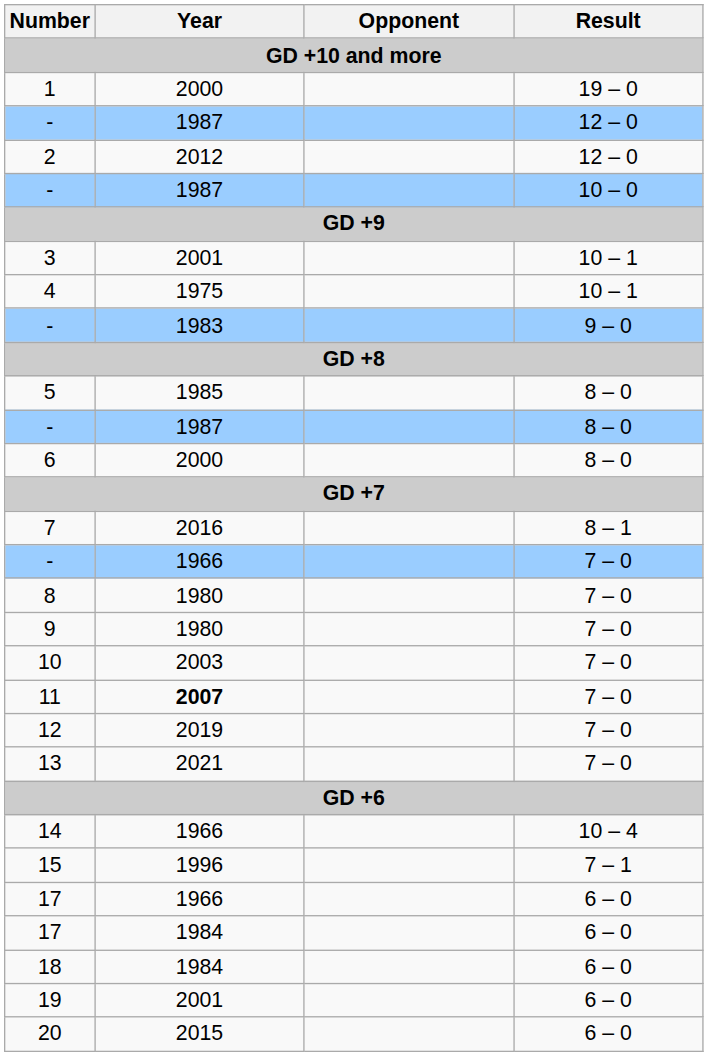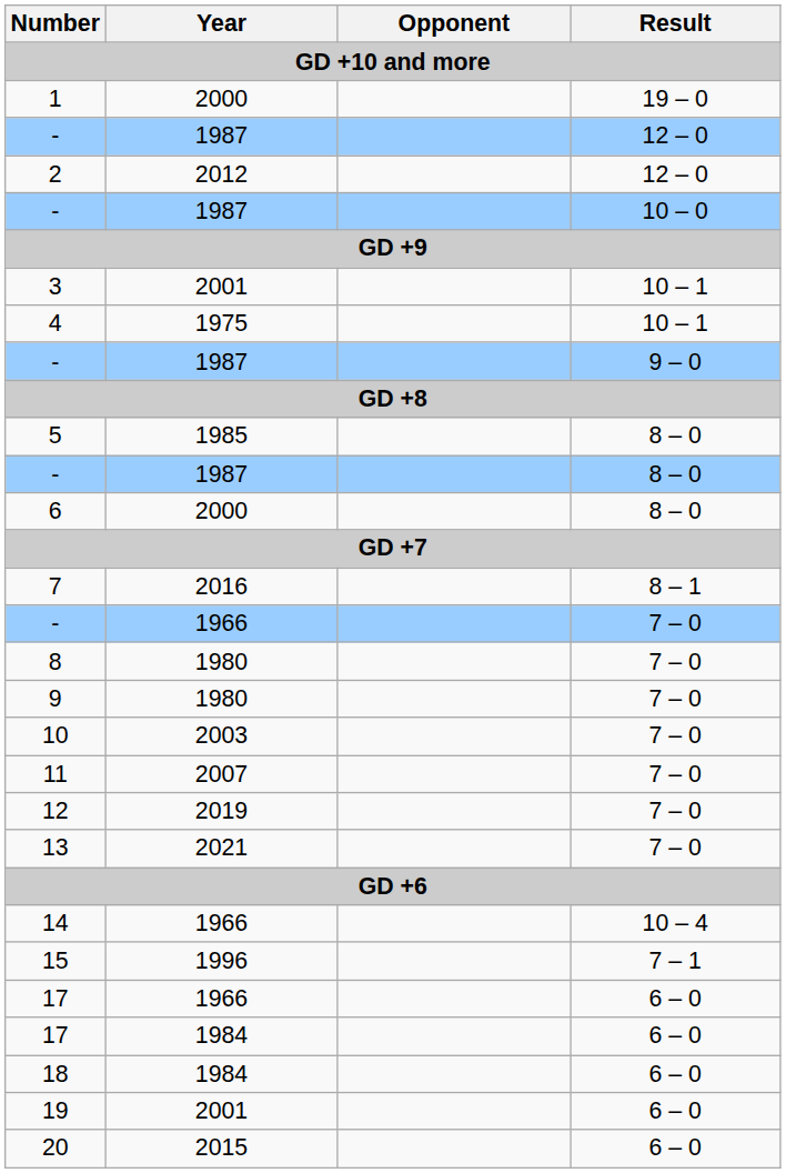- / 9 – 0 | Year: 1983 -> 1987
11 | Year: bold -> normal
